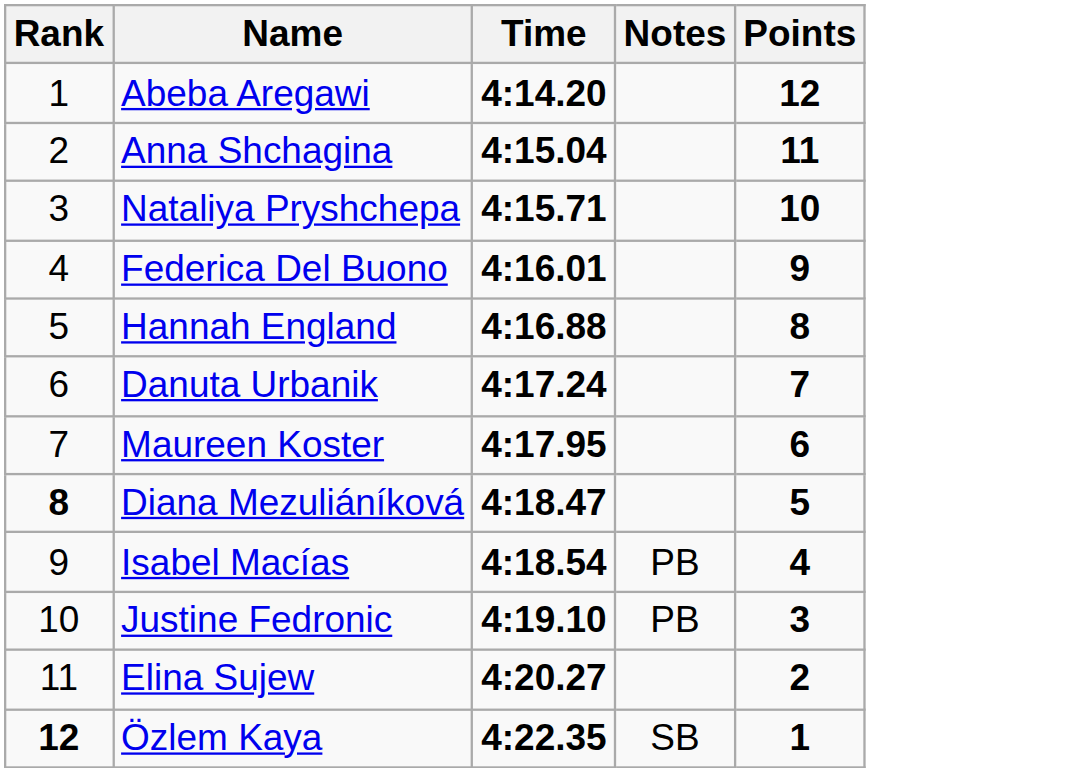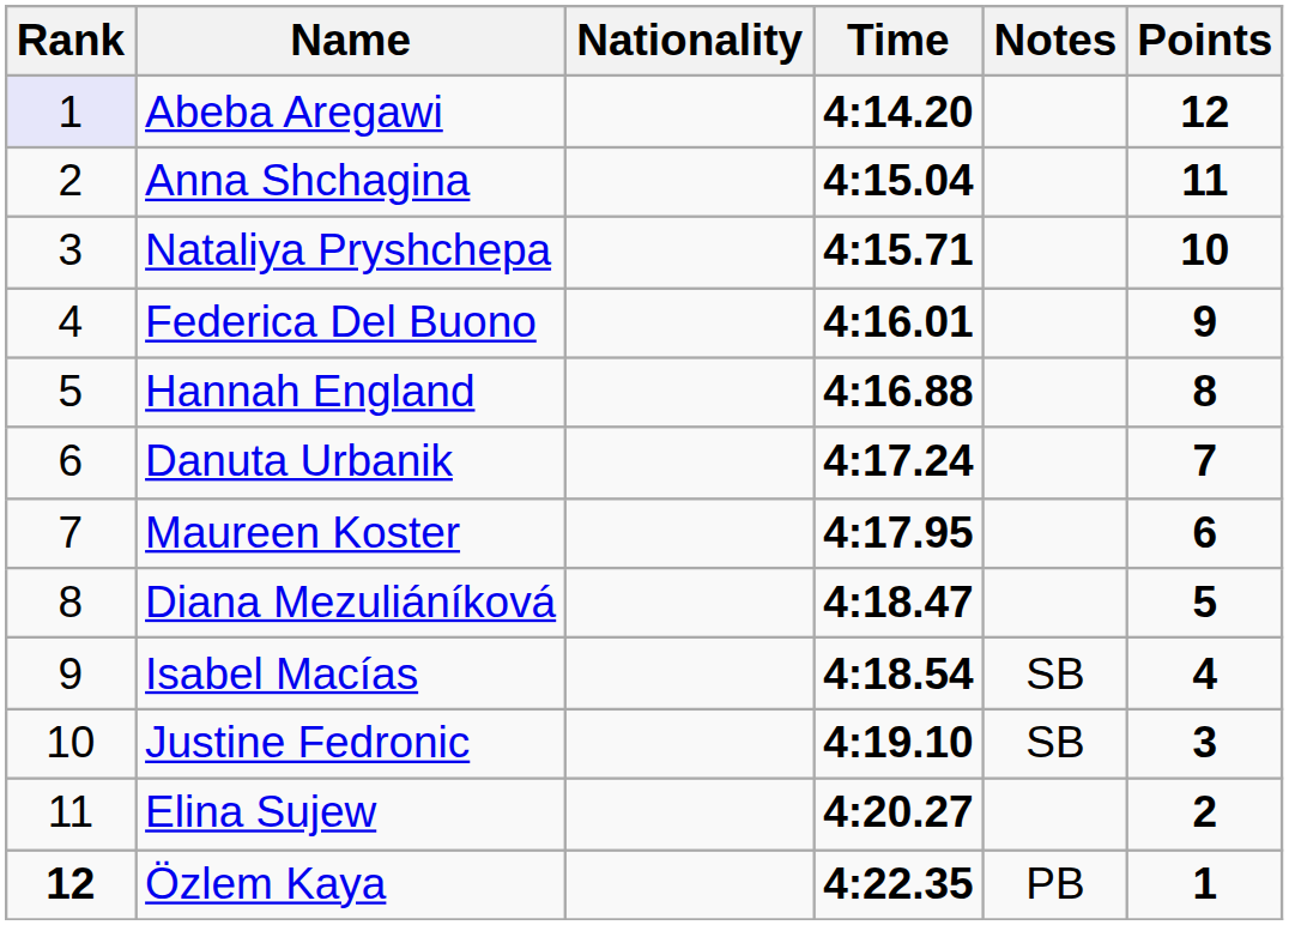+ column: Nationality
Abeba Aregawi | Rank: no background -> lavender background
Diana Mezuliáníková | Rank: bold -> normal
Isabel Macías | Notes: PB -> SB
Justine Fedronic | Notes: PB -> SB
Özlem Kaya | Notes: SB -> PB
